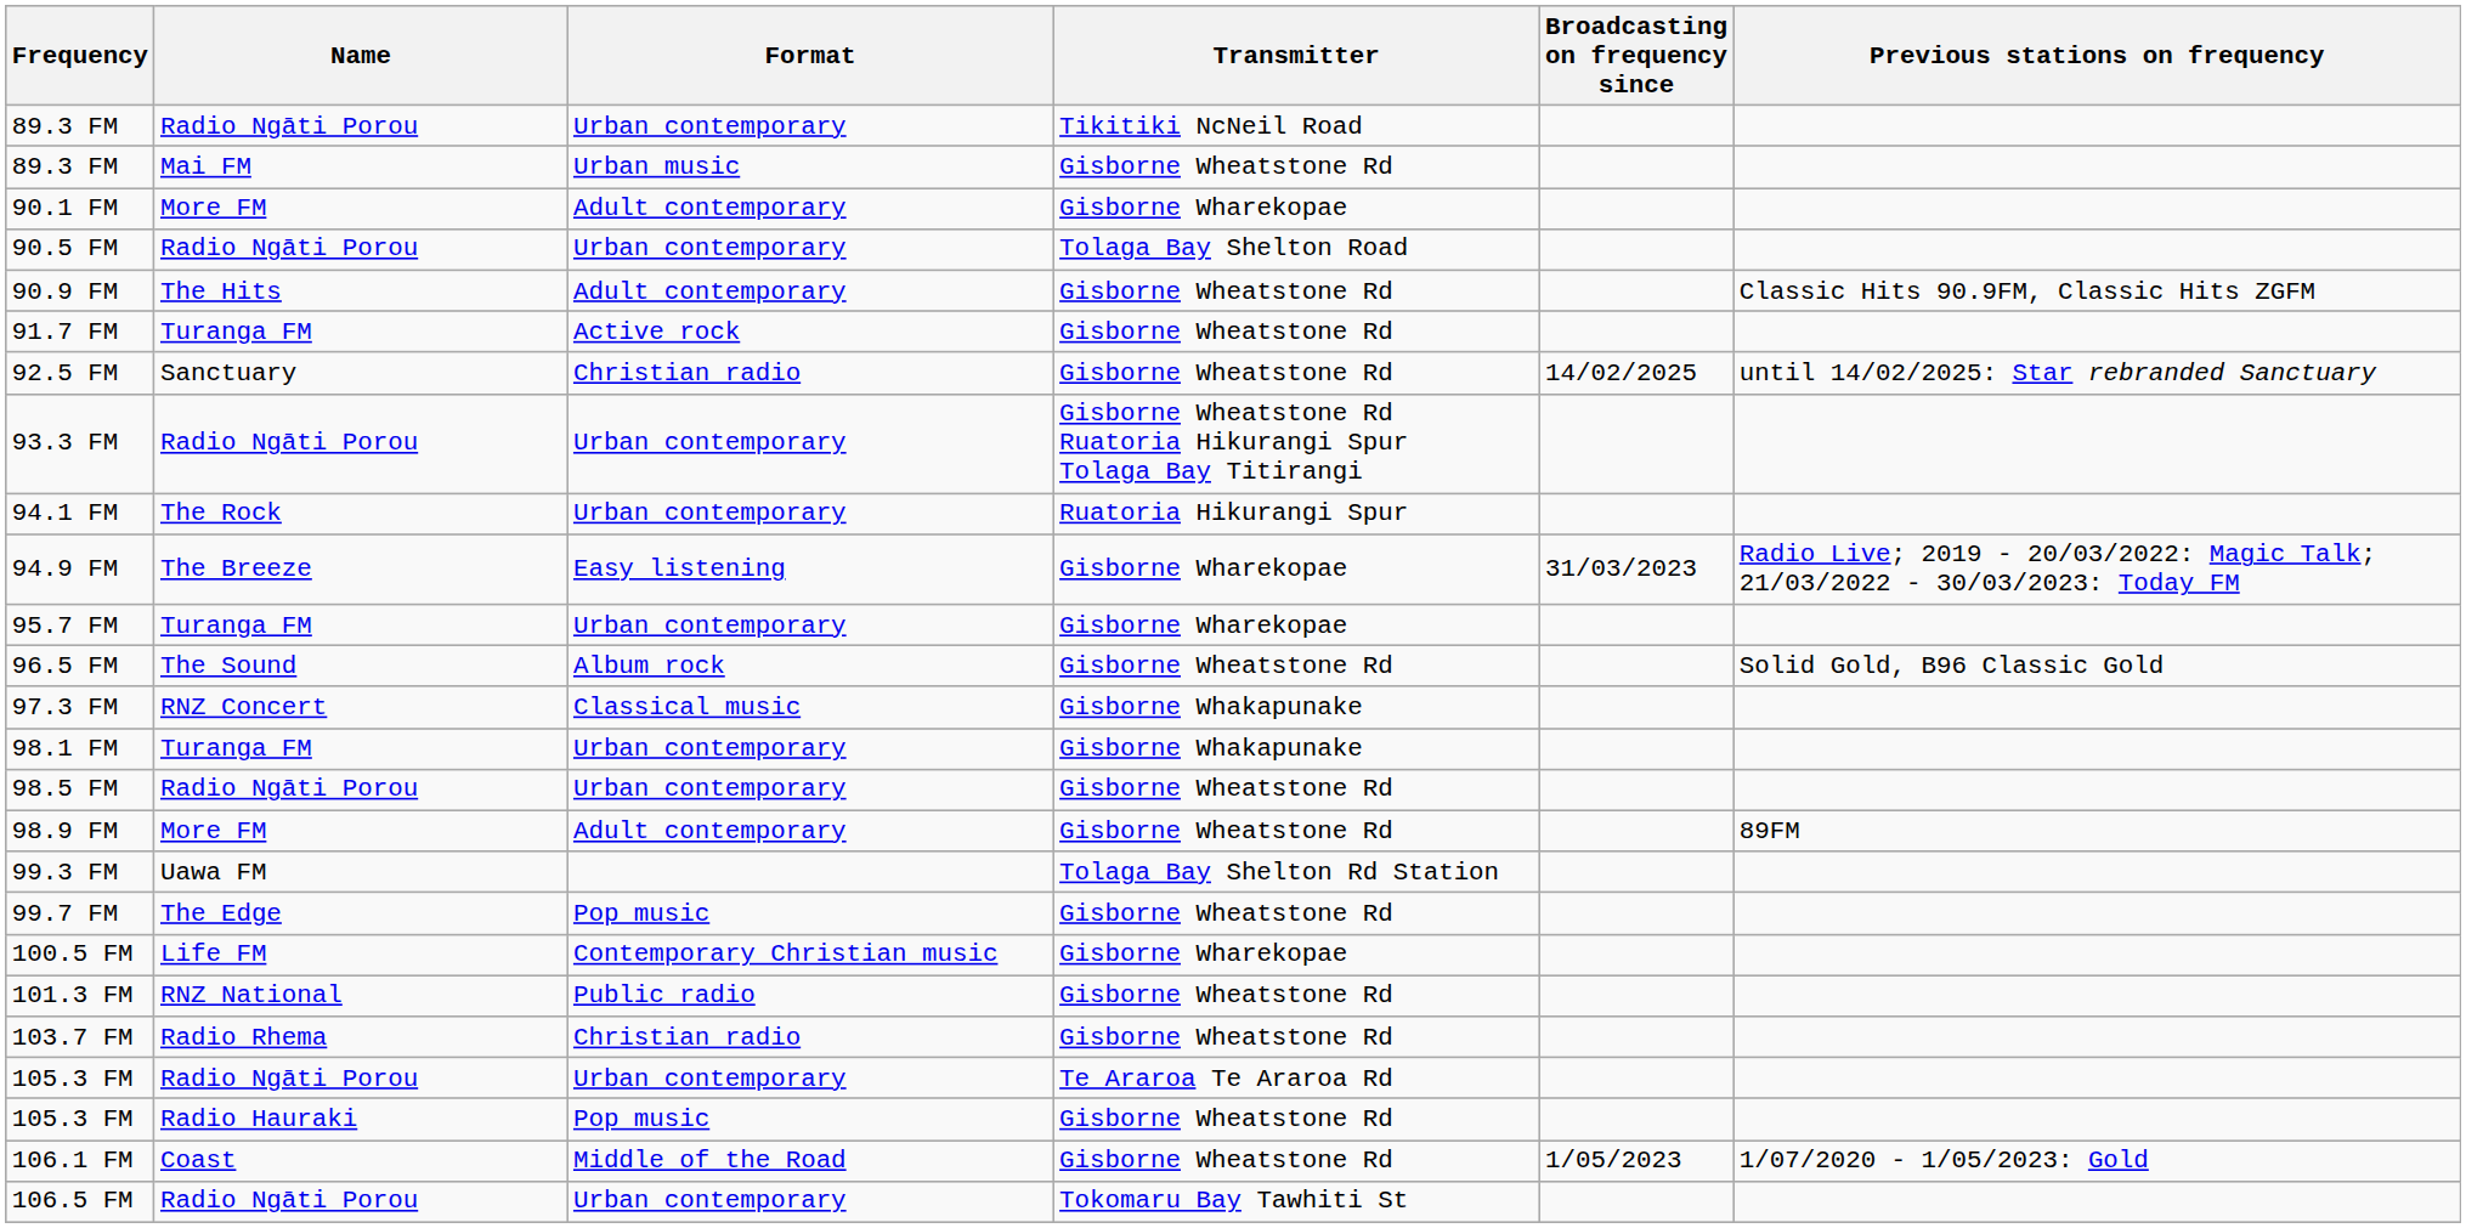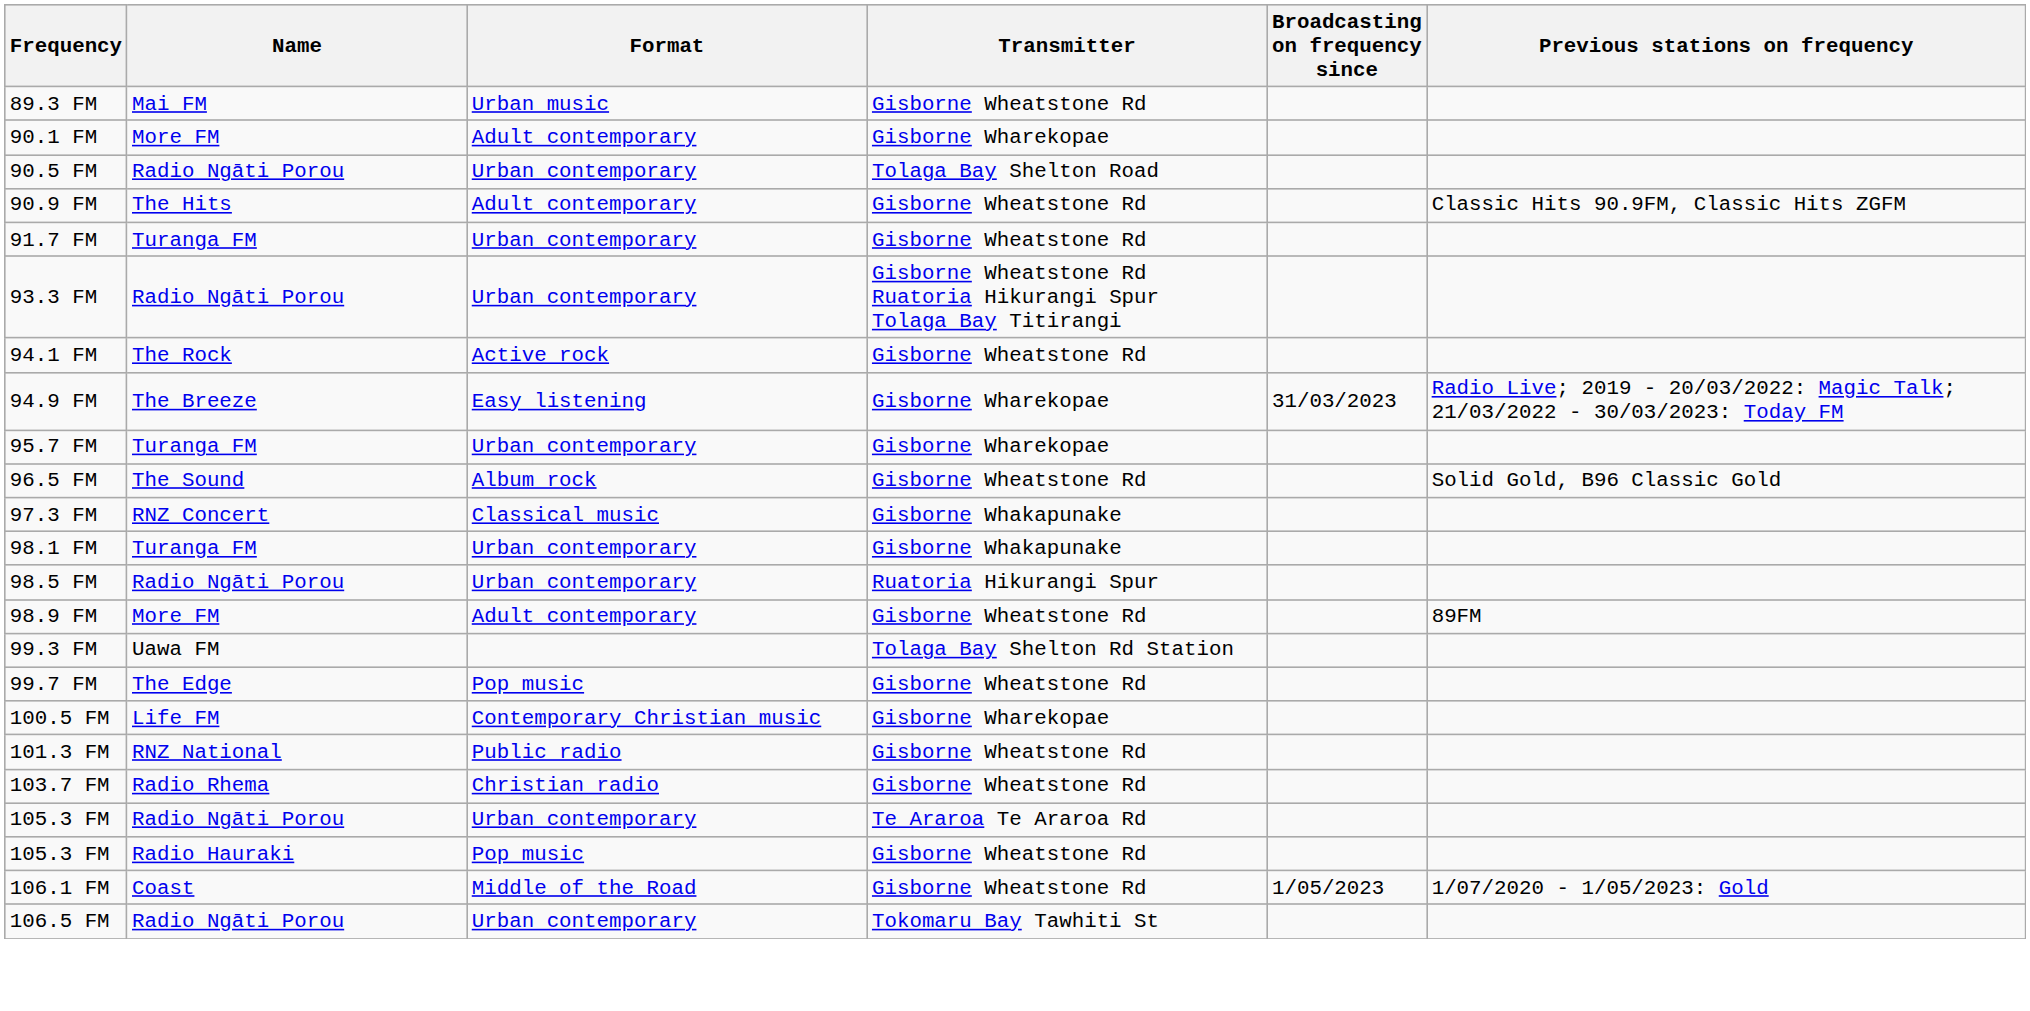- row: 89.3 FM | Radio Ngāti Porou | Urban contemporary | Tikitiki NcNeil Road
91.7 FM | Format: Active rock -> Urban contemporary
- row: 92.5 FM | Sanctuary | Christian radio | Gisborne Wheatstone Rd | 14/02/2025 | until 14/02/2025: Star rebranded Sanctuary
94.1 FM | Format: Urban contemporary -> Active rock
94.1 FM | Transmitter: Ruatoria Hikurangi Spur -> Gisborne Wheatstone Rd
98.5 FM | Transmitter: Gisborne Wheatstone Rd -> Ruatoria Hikurangi Spur
